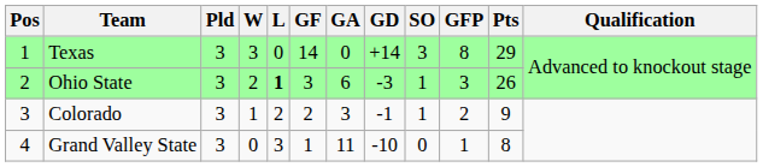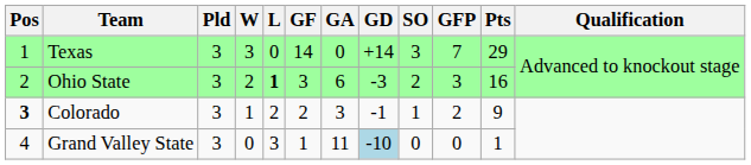Texas | GFP: 8 -> 7
Ohio State | SO: 1 -> 2
Ohio State | Pts: 26 -> 16
Colorado | Pos: normal -> bold
Grand Valley State | GD: no background -> lightblue background
Grand Valley State | GFP: 1 -> 0
Grand Valley State | Pts: 8 -> 1
